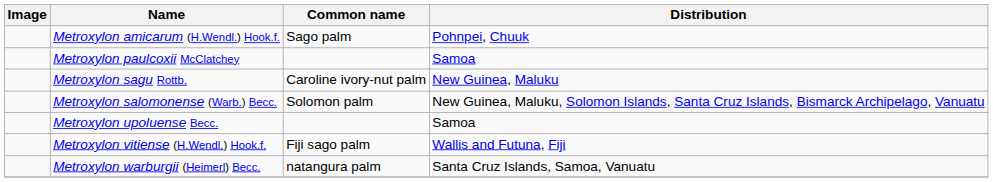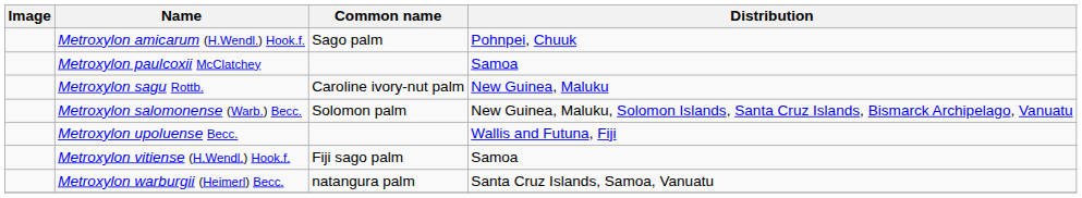Metroxylon upoluense Becc. | Distribution: Samoa -> Wallis and Futuna, Fiji
Metroxylon vitiense (H.Wendl.) Hook.f. | Distribution: Wallis and Futuna, Fiji -> Samoa
